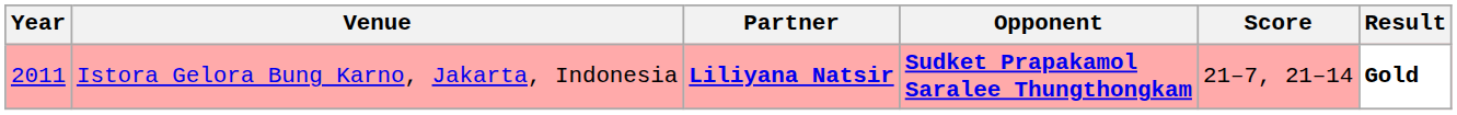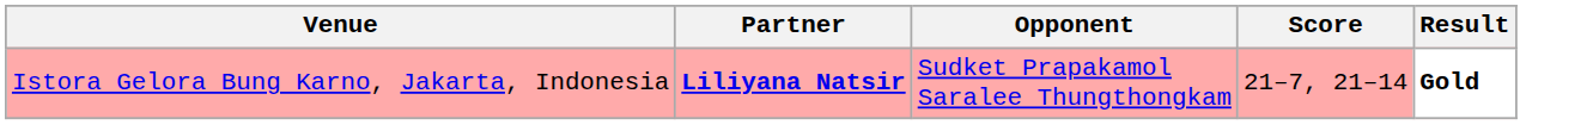- column: Year | 2011
Istora Gelora Bung Karno, Jakarta, Indonesia | Opponent: bold -> normal
